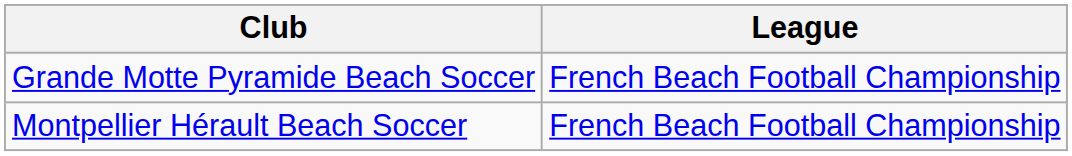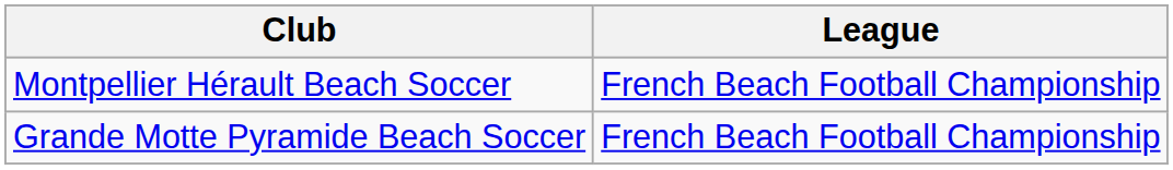rows swapped: Grande Motte Pyramide Beach Soccer <-> Montpellier Hérault Beach Soccer
